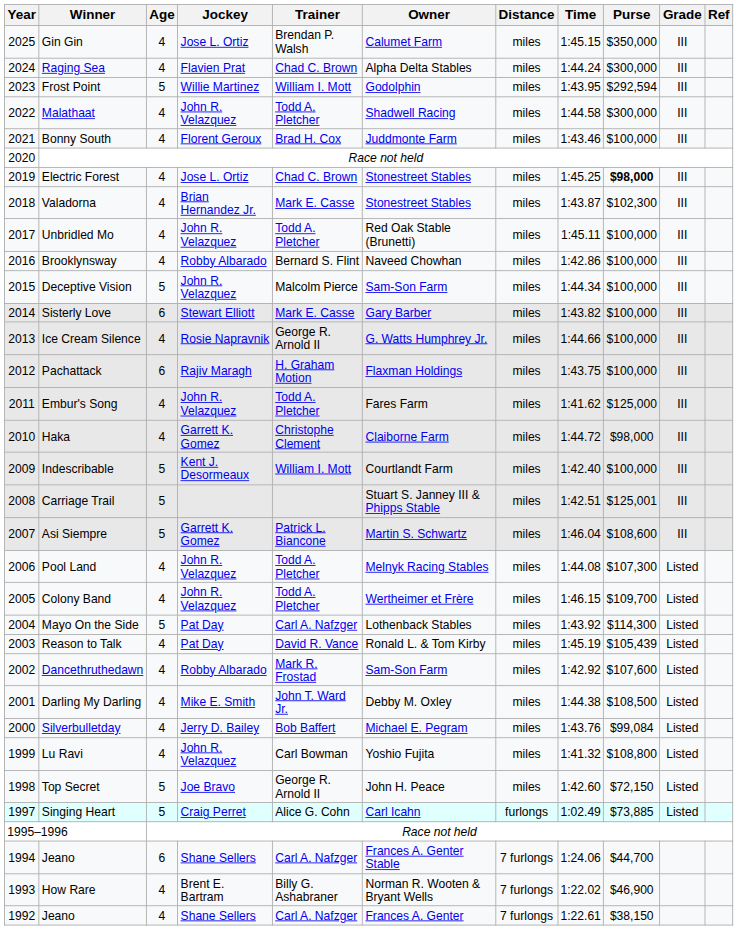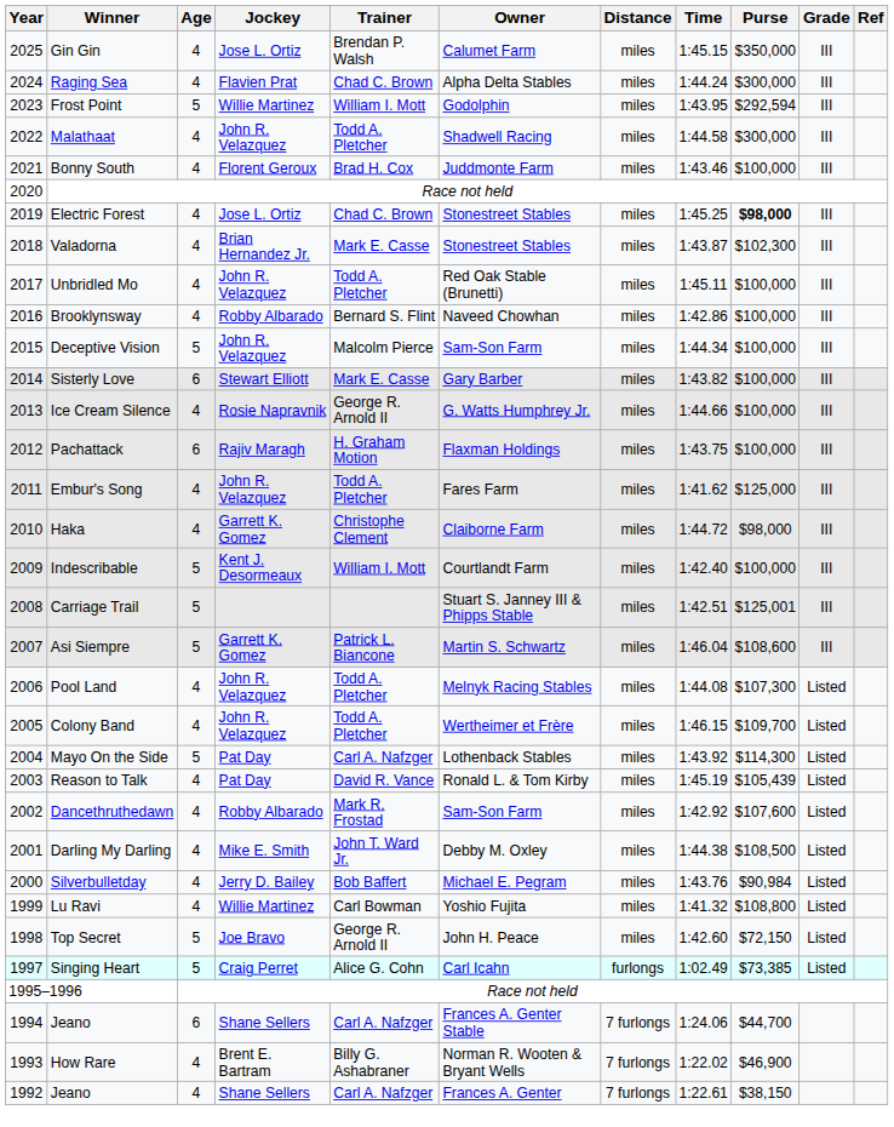Silverbulletday | Purse: $99,084 -> $90,984
Lu Ravi | Jockey: John R. Velazquez -> Willie Martinez
Singing Heart | Purse: $73,885 -> $73,385
